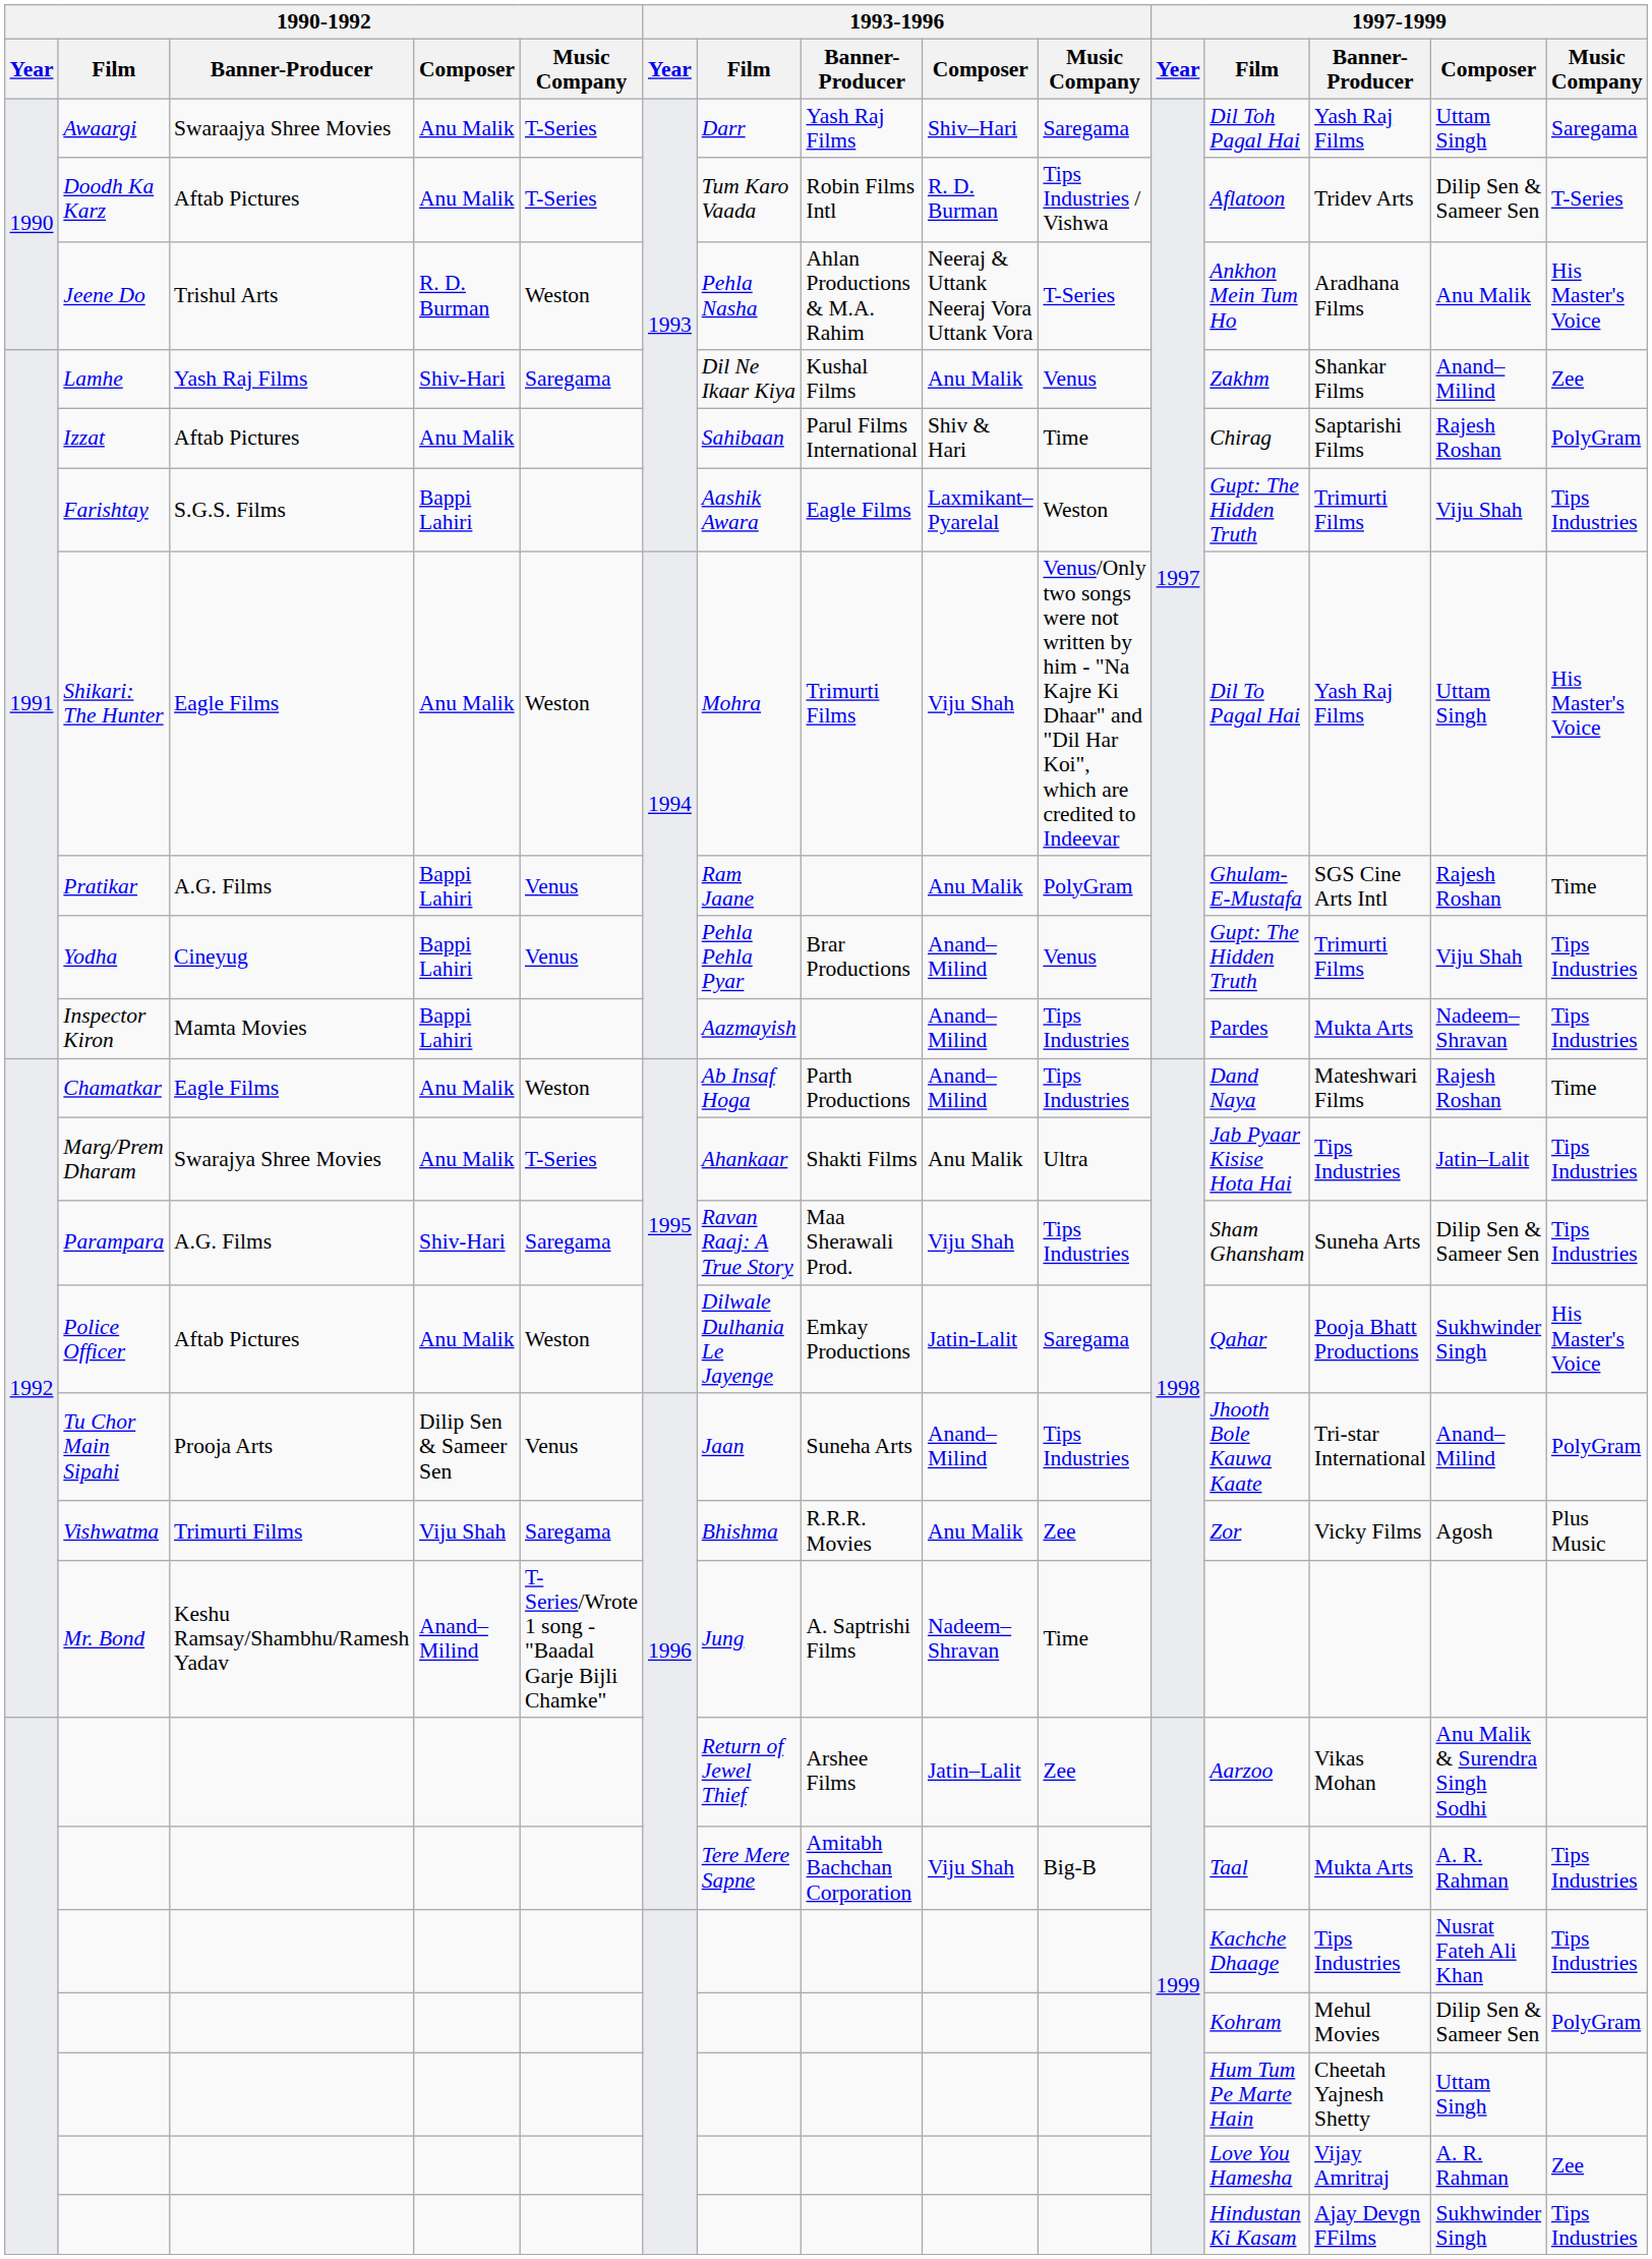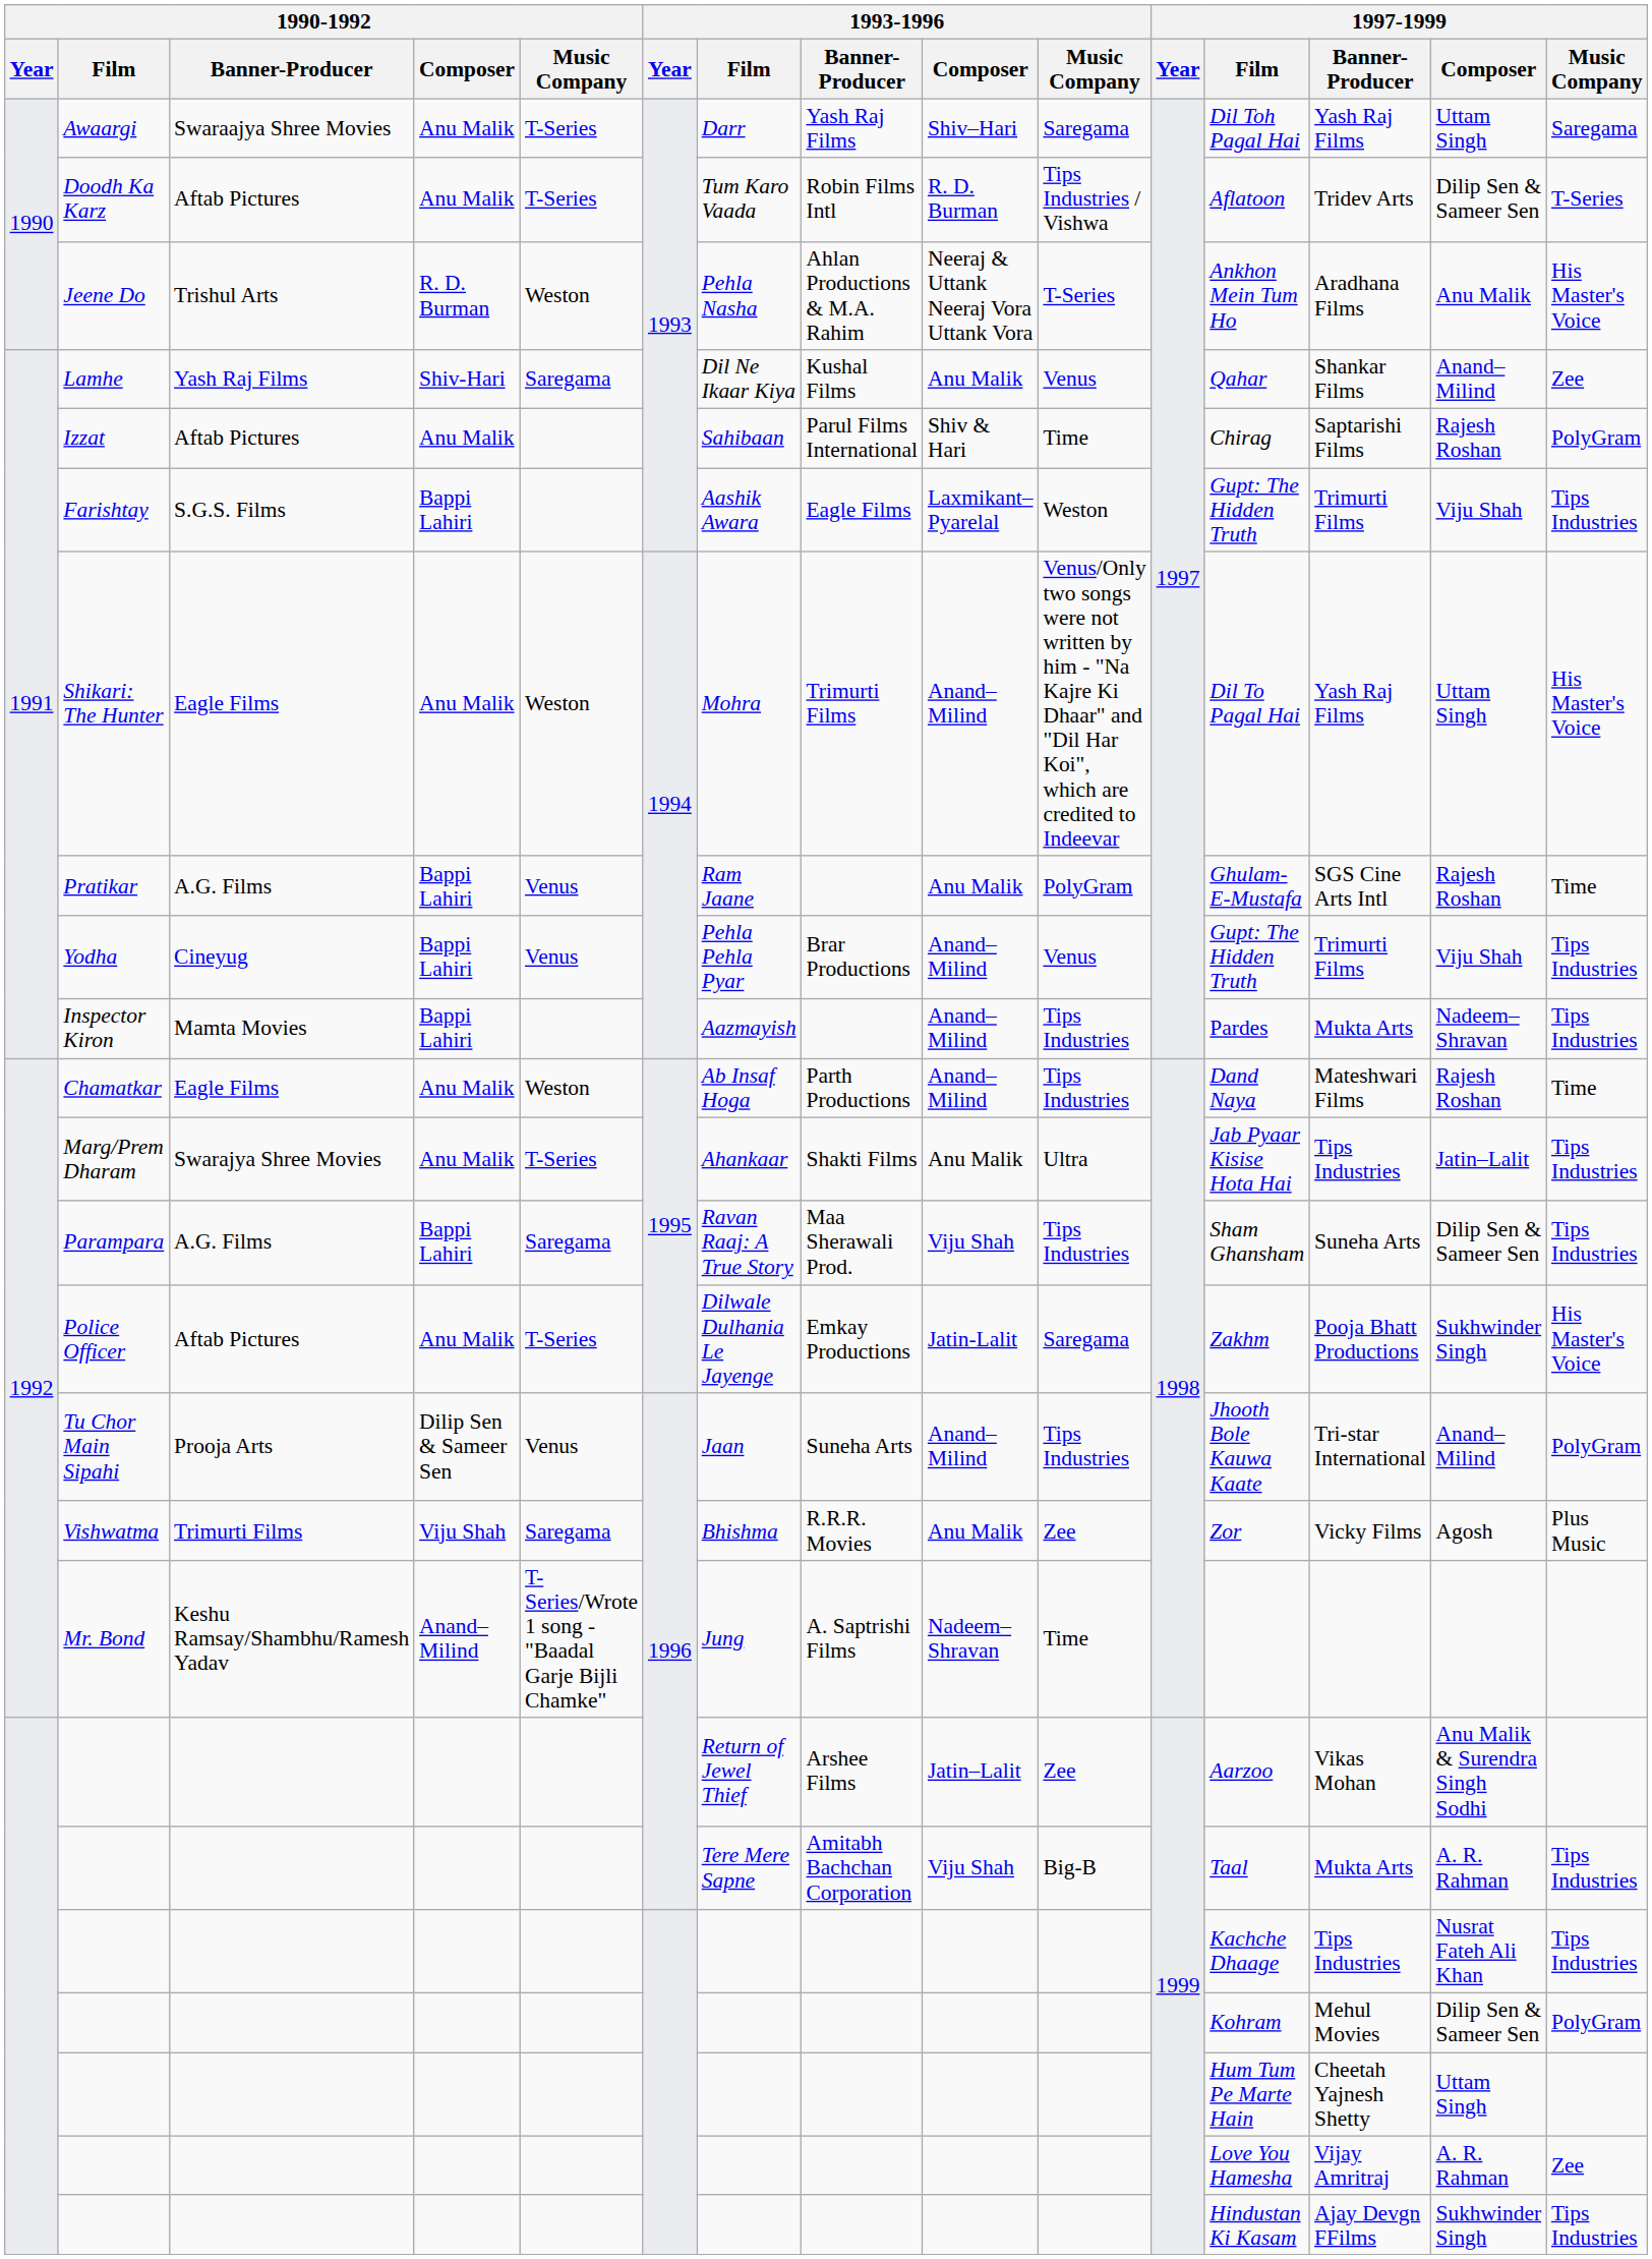Lamhe | 1997-1999 / Film: Zakhm -> Qahar
Shikari: The Hunter | 1993-1996 / Composer: Viju Shah -> Anand–Milind
Parampara | 1990-1992 / Composer: Shiv-Hari -> Bappi Lahiri
Police Officer | 1990-1992 / Music Company: Weston -> T-Series
Police Officer | 1997-1999 / Film: Qahar -> Zakhm
